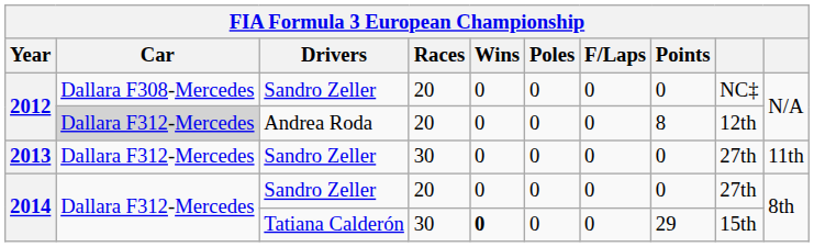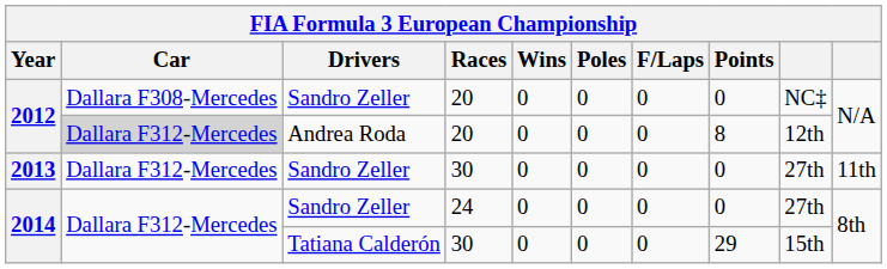2014 / Sandro Zeller | Races: 20 -> 24
2014 / Tatiana Calderón | Wins: bold -> normal
